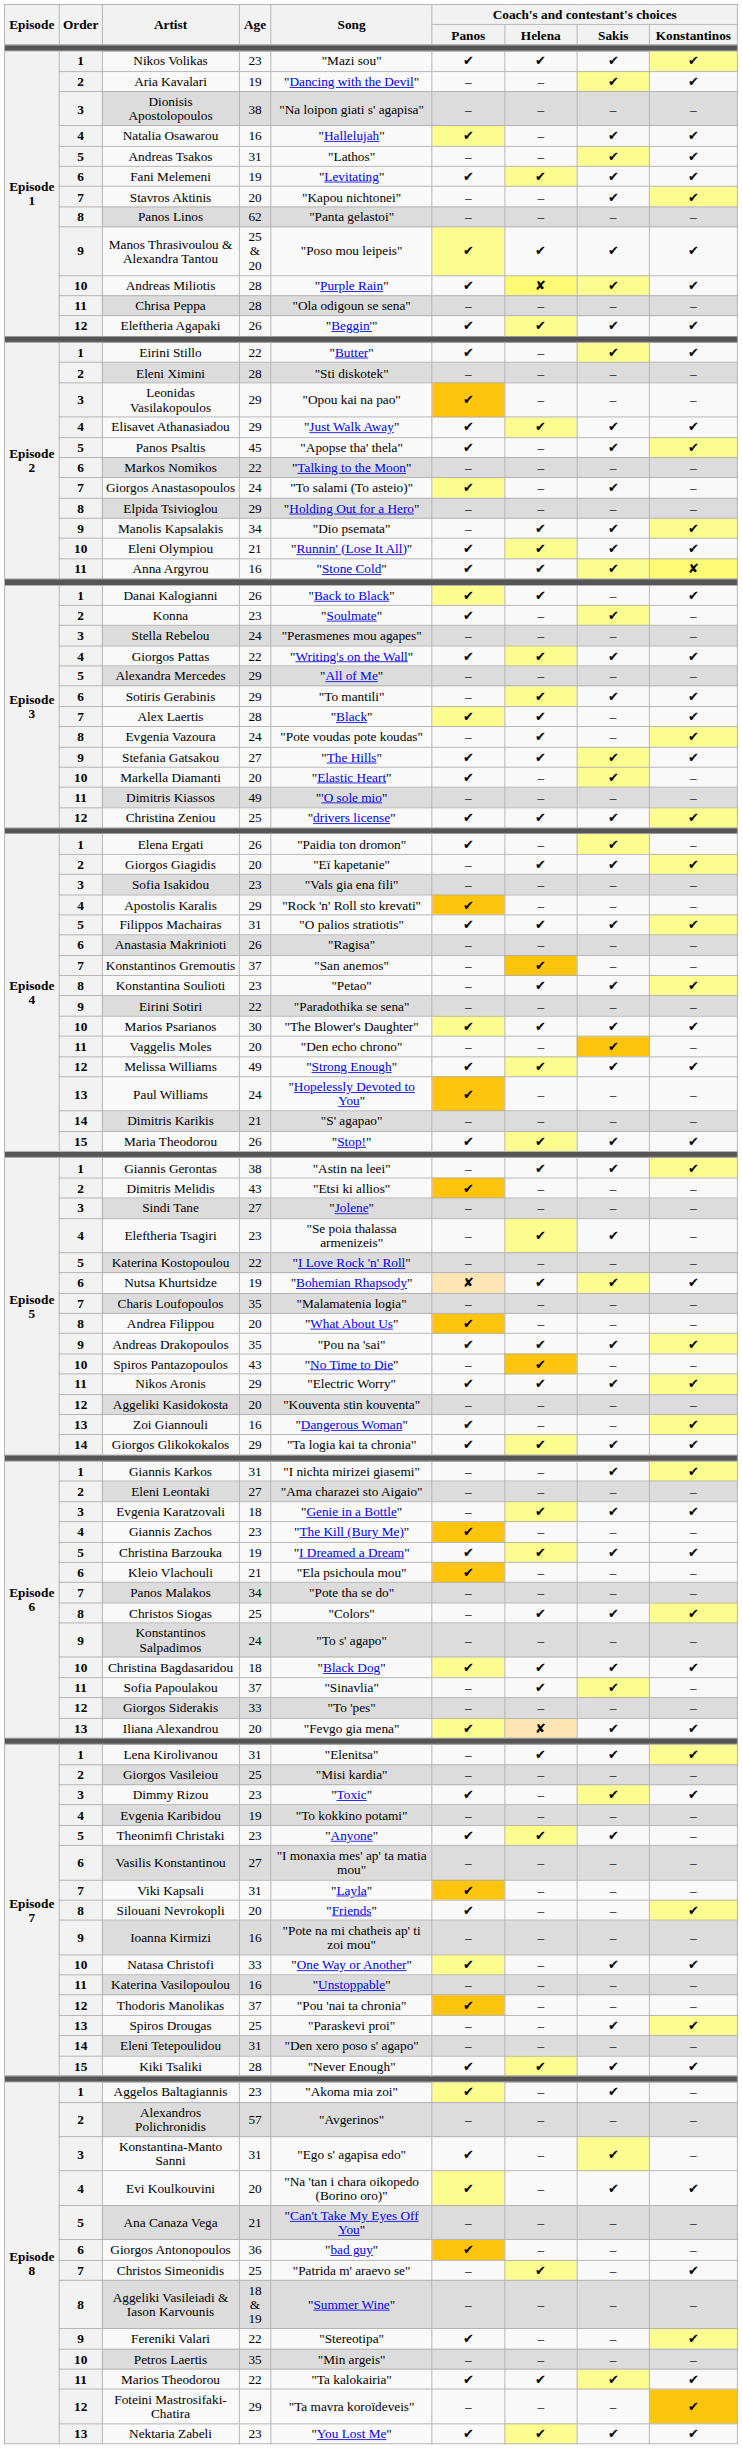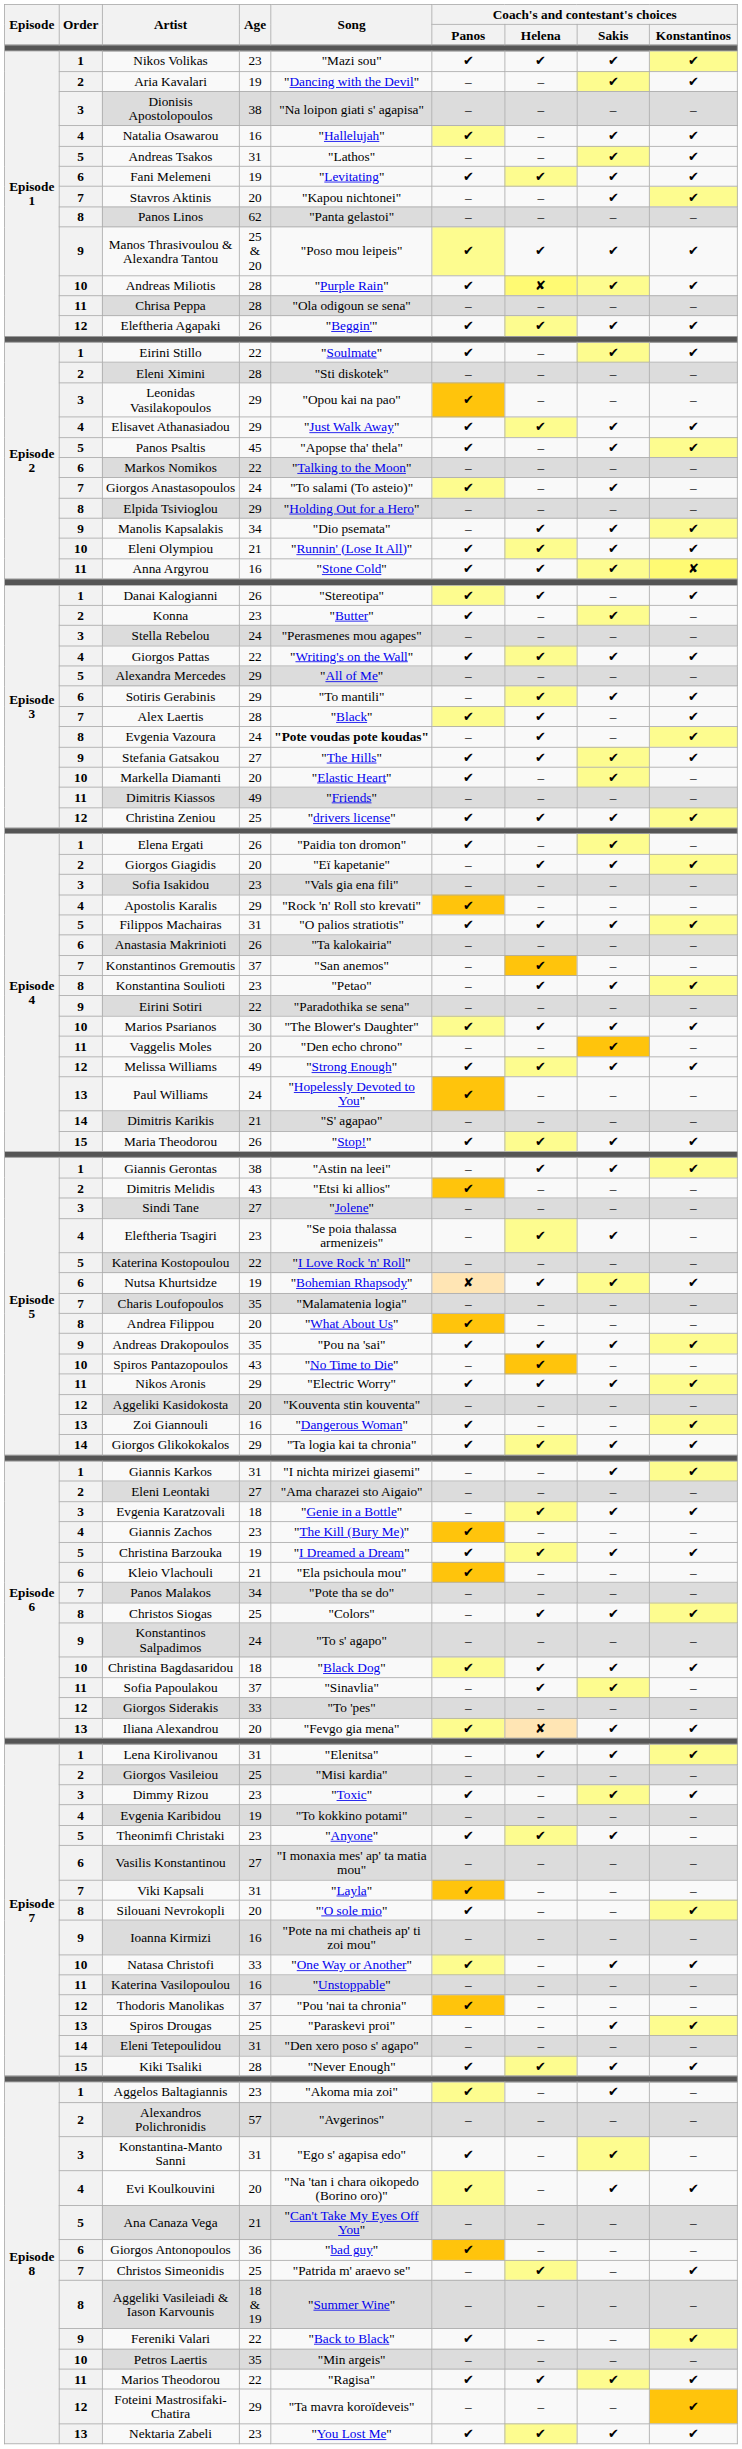Eirini Stillo | Song: "Butter" -> "Soulmate"
Danai Kalogianni | Song: "Back to Black" -> "Stereotipa"
Konna | Song: "Soulmate" -> "Butter"
Evgenia Vazoura | Song: normal -> bold
Dimitris Kiassos | Song: "'O sole mio" -> "Friends"
Anastasia Makrinioti | Song: "Ragisa" -> "Ta kalokairia"
Silouani Nevrokopli | Song: "Friends" -> "'O sole mio"
Fereniki Valari | Song: "Stereotipa" -> "Back to Black"
Marios Theodorou | Song: "Ta kalokairia" -> "Ragisa"
